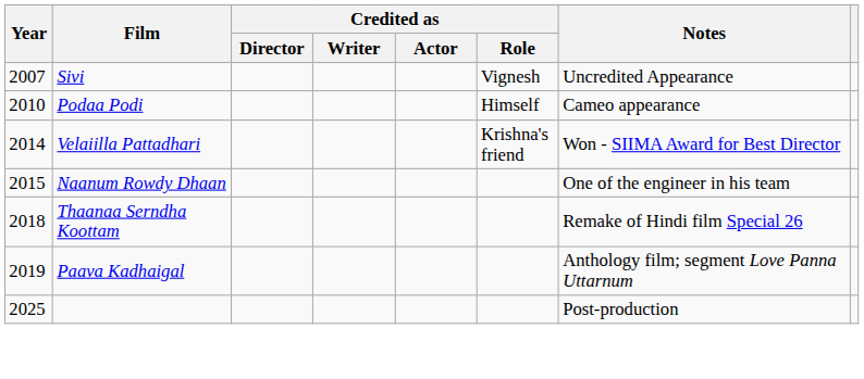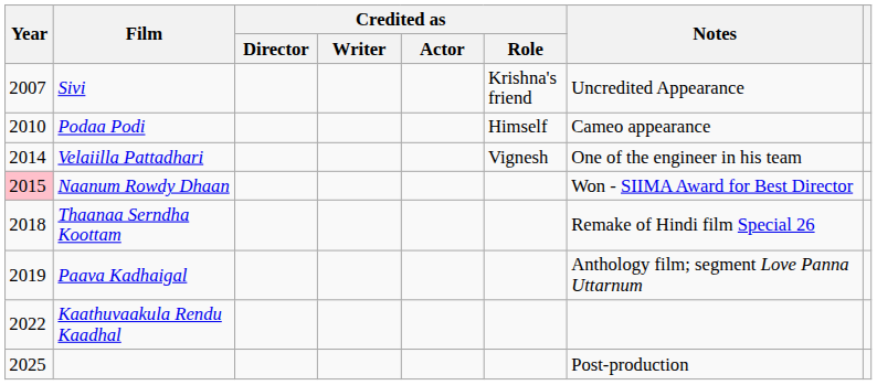Sivi | Credited as / Role: Vignesh -> Krishna's friend
Velaiilla Pattadhari | Credited as / Role: Krishna's friend -> Vignesh
Velaiilla Pattadhari | Notes: Won - SIIMA Award for Best Director -> One of the engineer in his team
Naanum Rowdy Dhaan | Year: no background -> pink background
Naanum Rowdy Dhaan | Notes: One of the engineer in his team -> Won - SIIMA Award for Best Director
+ row: 2022 | Kaathuvaakula Rendu Kaadhal
